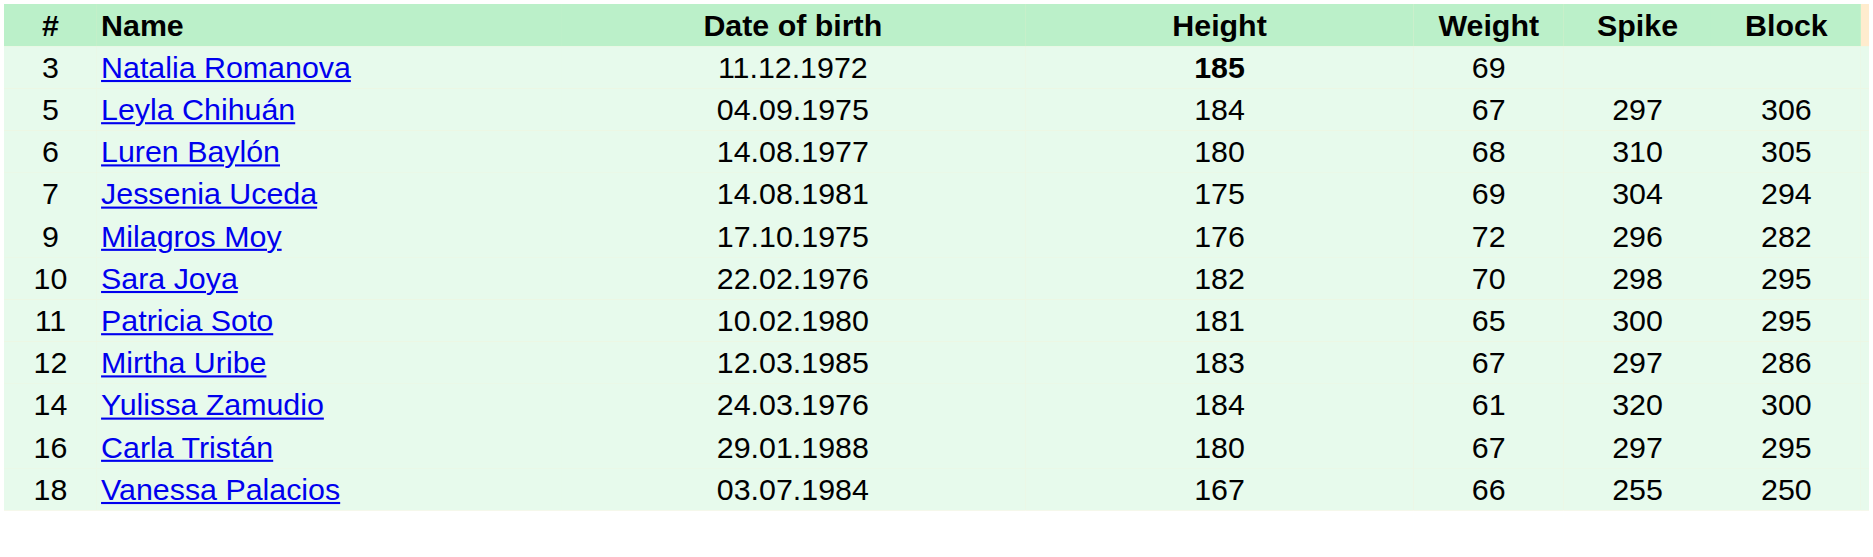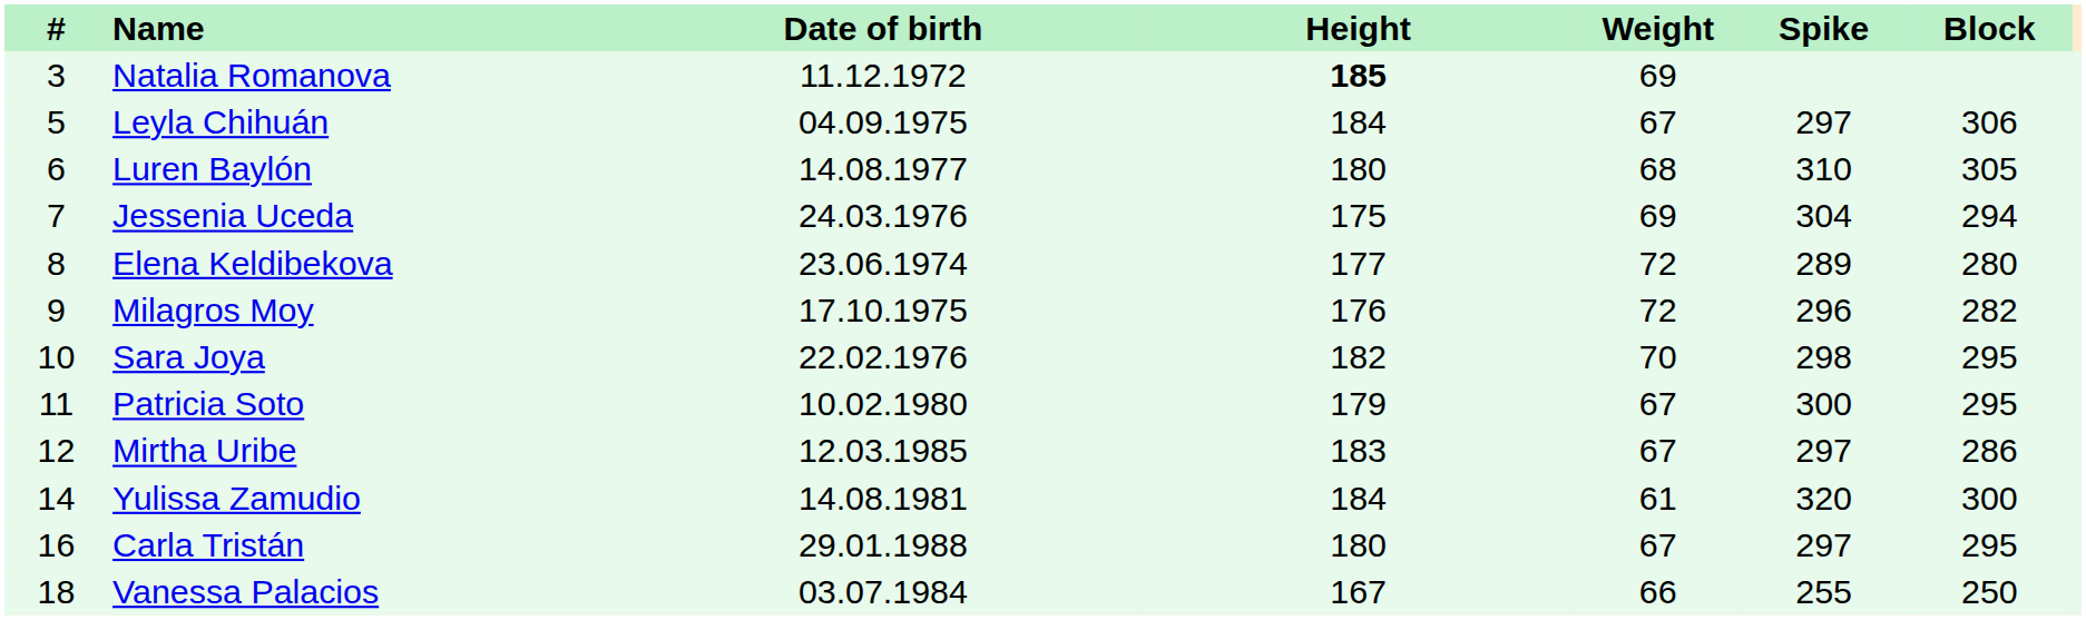Jessenia Uceda | Date of birth: 14.08.1981 -> 24.03.1976
+ row: 8 | Elena Keldibekova | 23.06.1974 | 177 | 72 | 289 | 280
Patricia Soto | Height: 181 -> 179
Patricia Soto | Weight: 65 -> 67
Yulissa Zamudio | Date of birth: 24.03.1976 -> 14.08.1981
